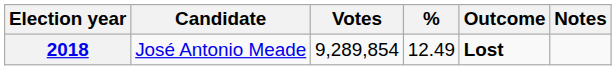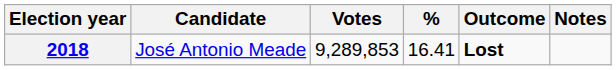2018 | Votes: 9,289,854 -> 9,289,853
2018 | %: 12.49 -> 16.41
